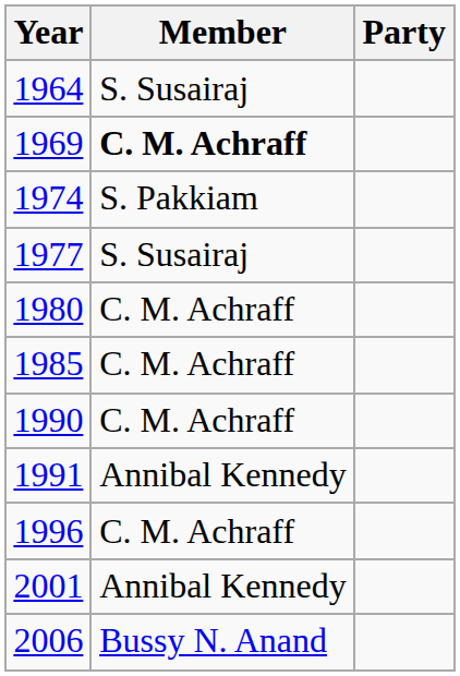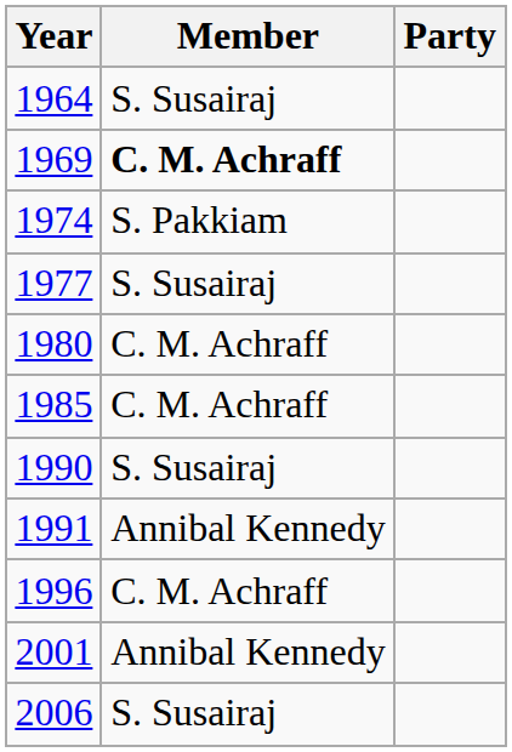1990 | Member: C. M. Achraff -> S. Susairaj
2006 | Member: Bussy N. Anand -> S. Susairaj
